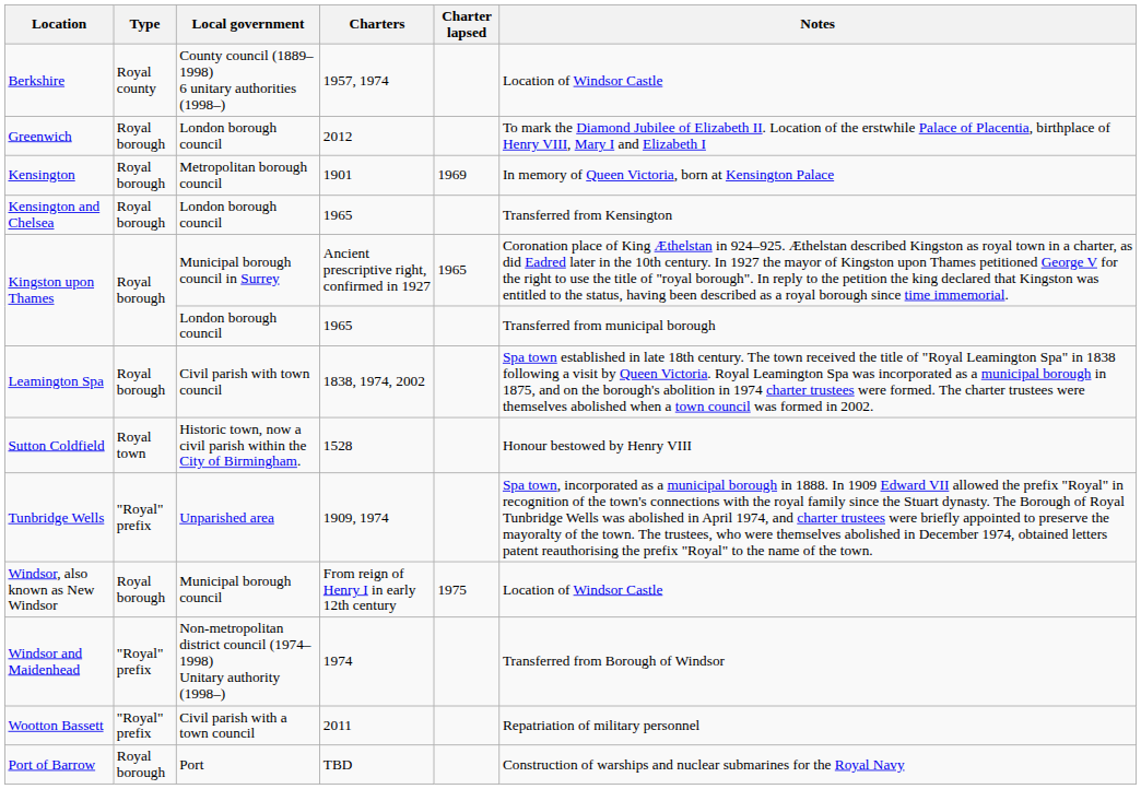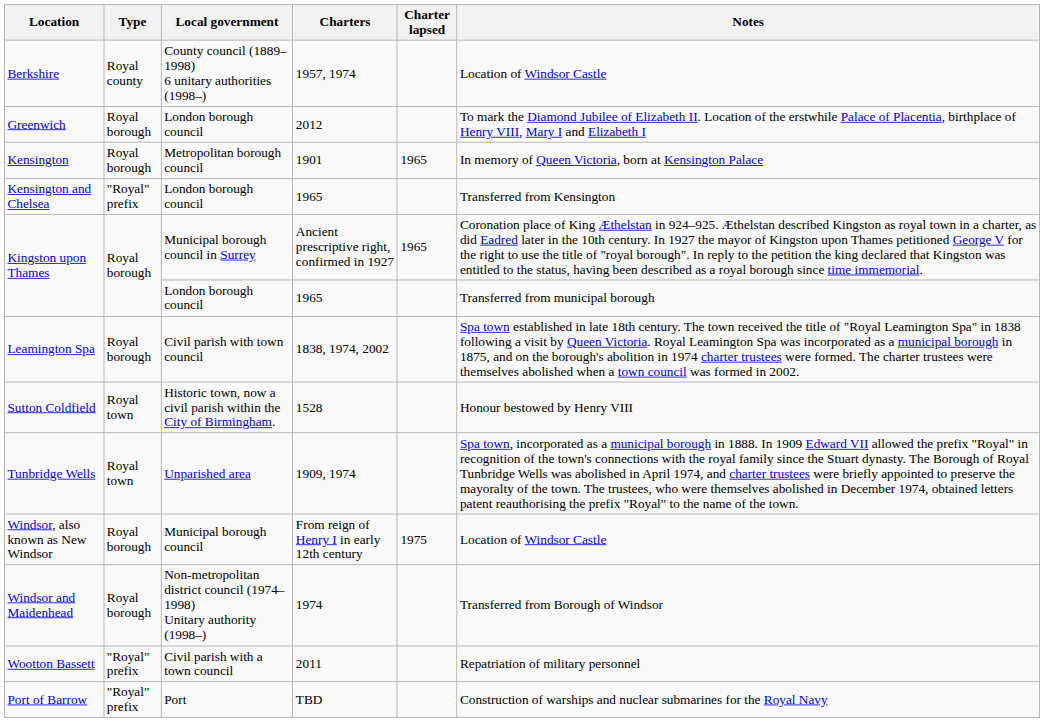Kensington | Charter lapsed: 1969 -> 1965
Kensington and Chelsea | Type: Royal borough -> "Royal" prefix
Tunbridge Wells | Type: "Royal" prefix -> Royal town
Windsor and Maidenhead | Type: "Royal" prefix -> Royal borough
Port of Barrow | Type: Royal borough -> "Royal" prefix
